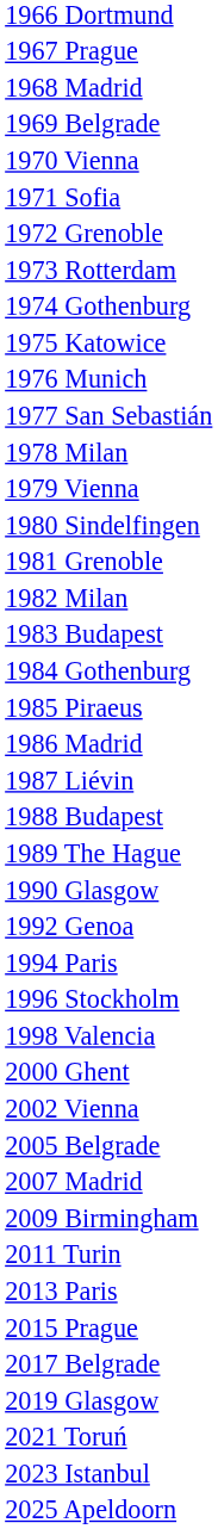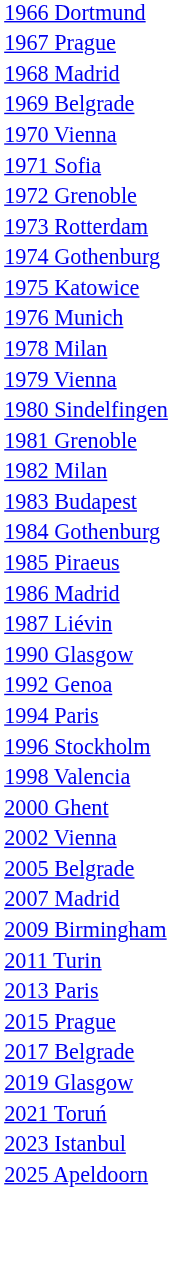- row: 1977 San Sebastián
- row: 1988 Budapest
- row: 1989 The Hague
